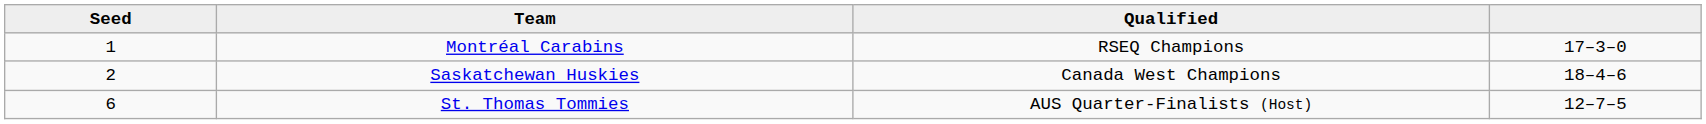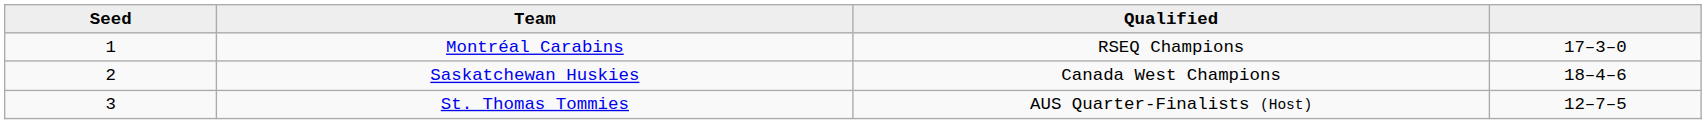St. Thomas Tommies | Seed: 6 -> 3
